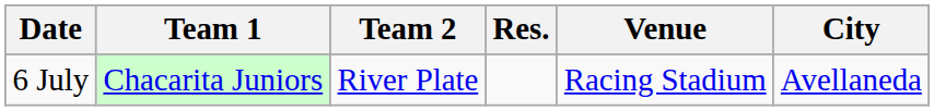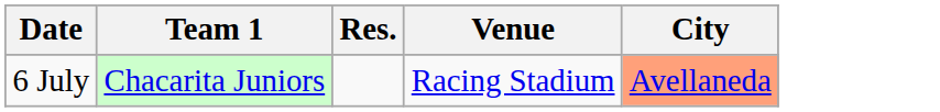- column: Team 2 | River Plate
6 July | City: no background -> lightsalmon background
